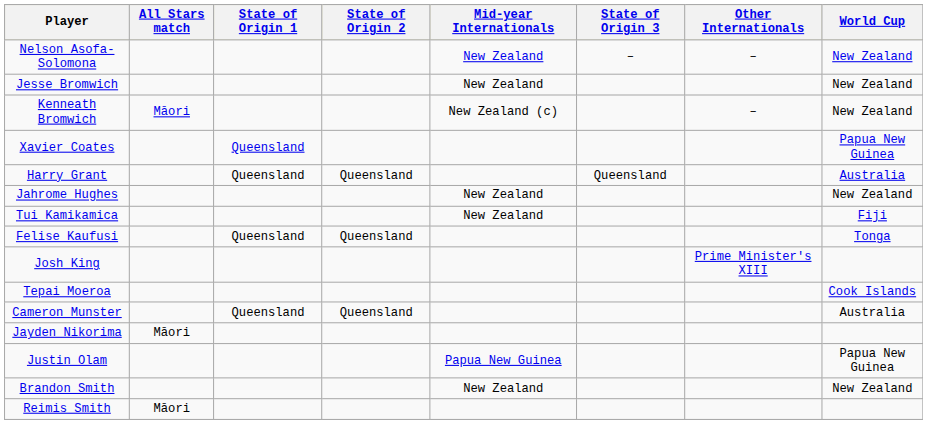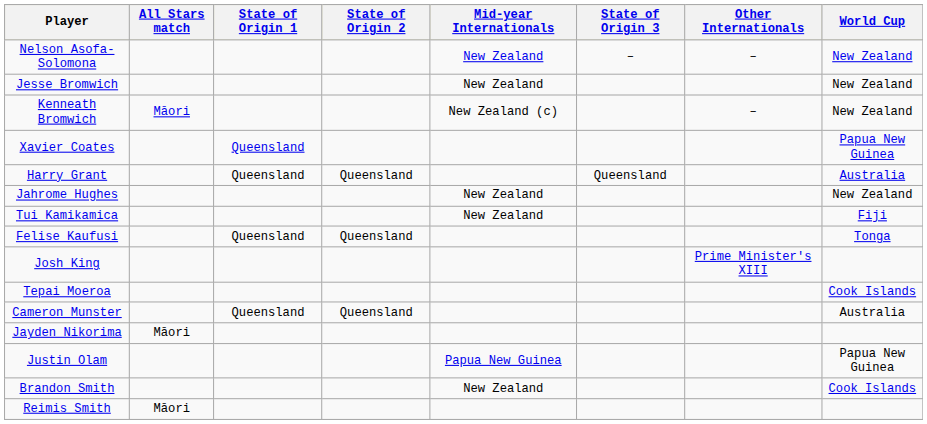Brandon Smith | World Cup: New Zealand -> Cook Islands
